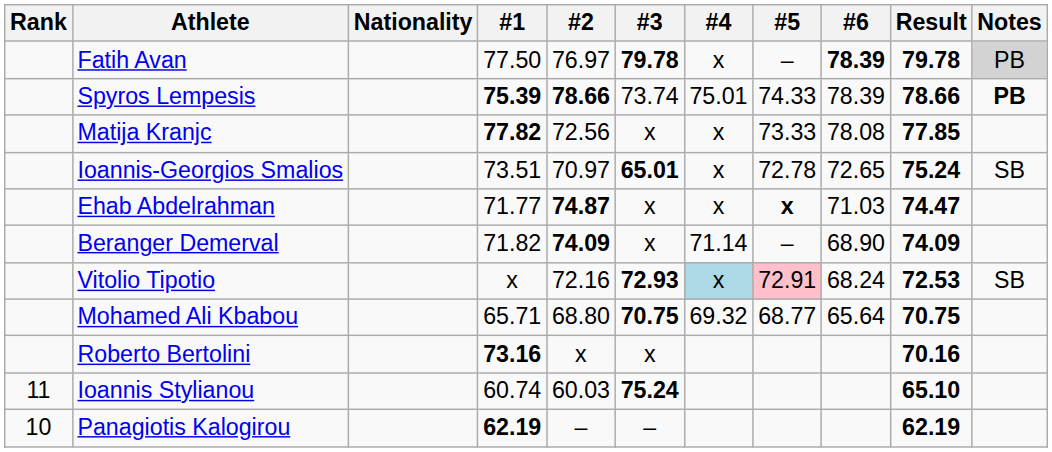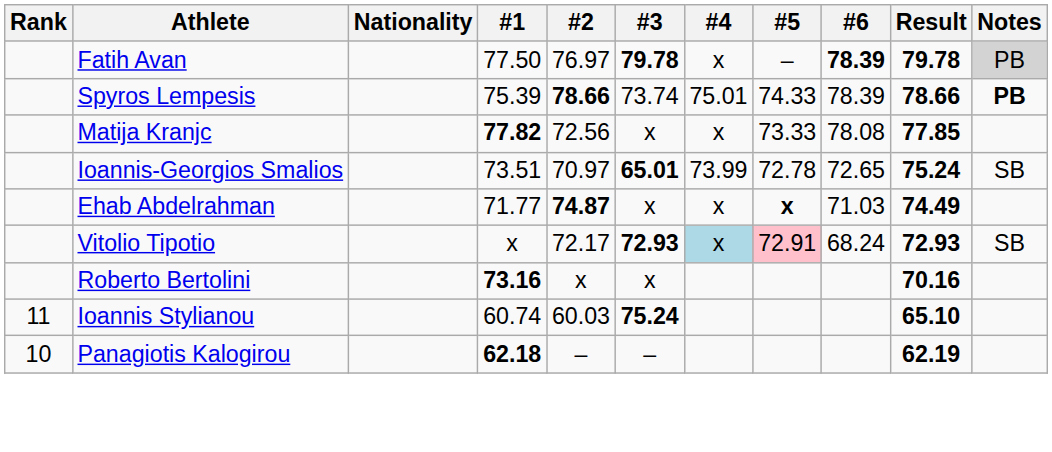Spyros Lempesis | #1: bold -> normal
Ioannis-Georgios Smalios | #4: x -> 73.99
Ehab Abdelrahman | Result: 74.47 -> 74.49
- row: Beranger Demerval | 71.82 | 74.09 | x | 71.14 | – | 68.90 | 74.09
Vitolio Tipotio | #2: 72.16 -> 72.17
Vitolio Tipotio | Result: 72.53 -> 72.93
- row: Mohamed Ali Kbabou | 65.71 | 68.80 | 70.75 | 69.32 | 68.77 | 65.64 | 70.75
Panagiotis Kalogirou | #1: 62.19 -> 62.18
